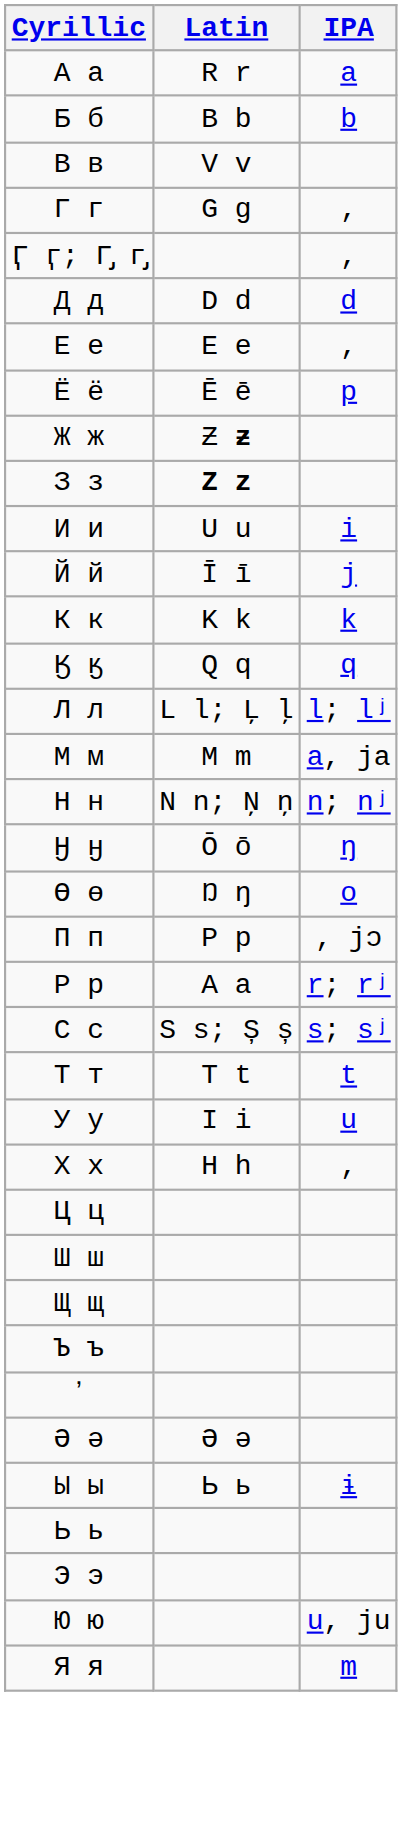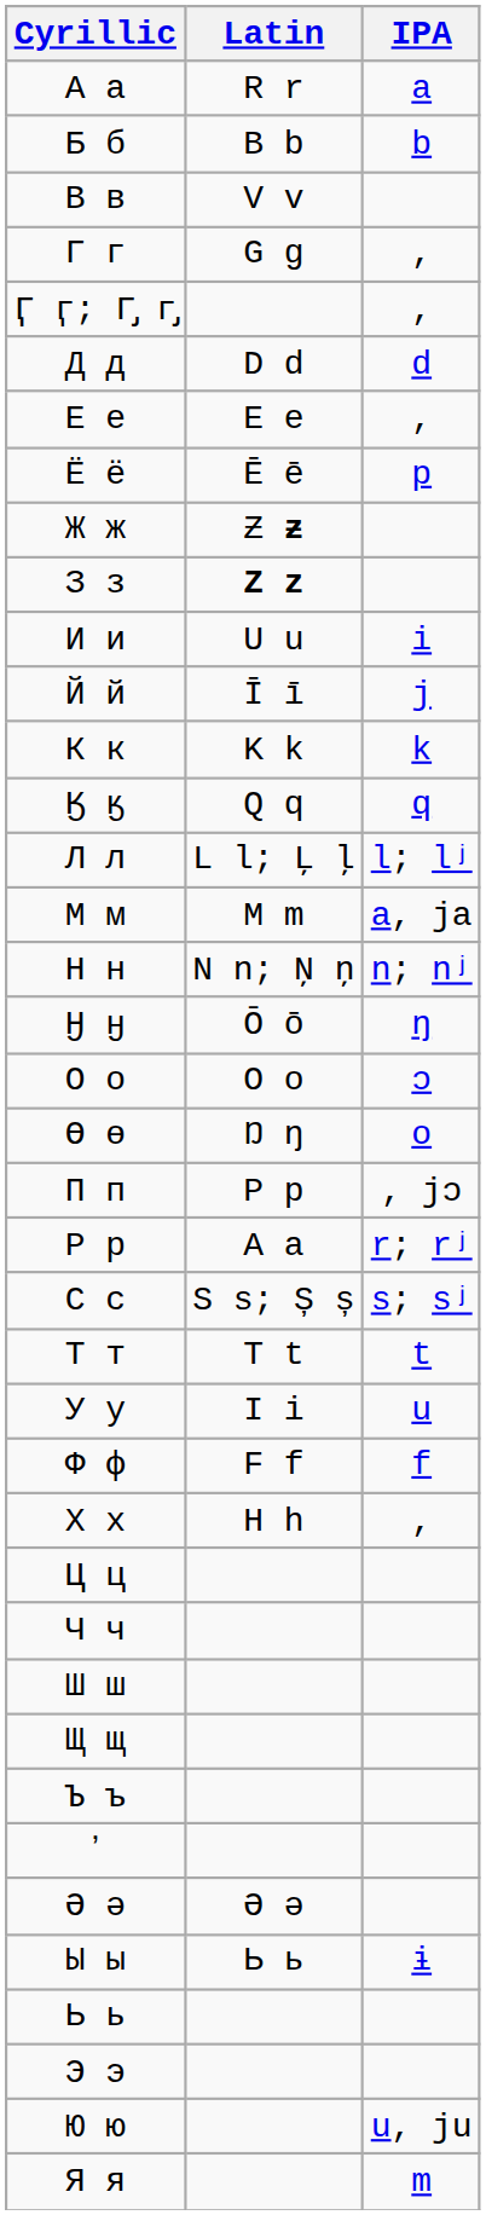+ row: О о | O o | ɔ
+ row: Ф ф | F f | f
+ row: Ч ч
